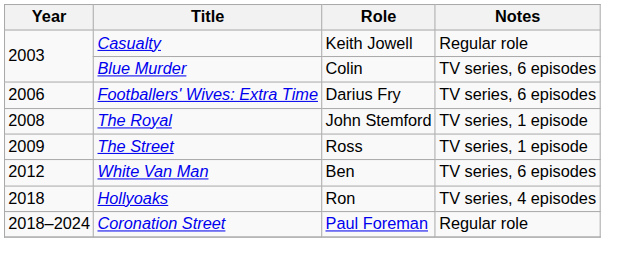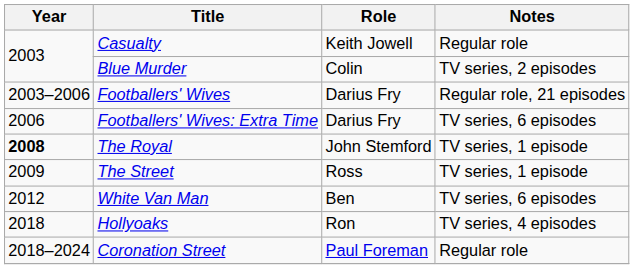Blue Murder | Notes: TV series, 6 episodes -> TV series, 2 episodes
+ row: 2003–2006 | Footballers' Wives | Darius Fry | Regular role, 21 episodes
The Royal | Year: normal -> bold
